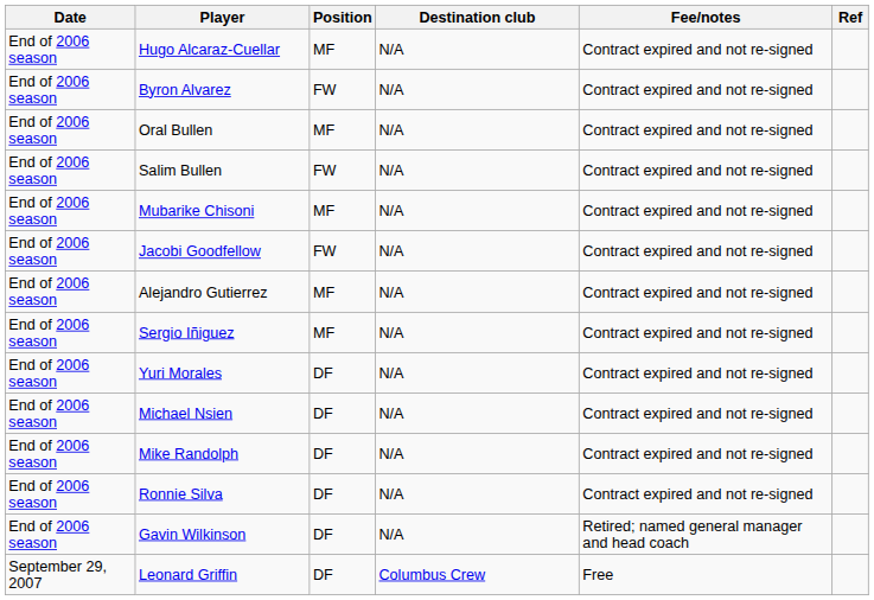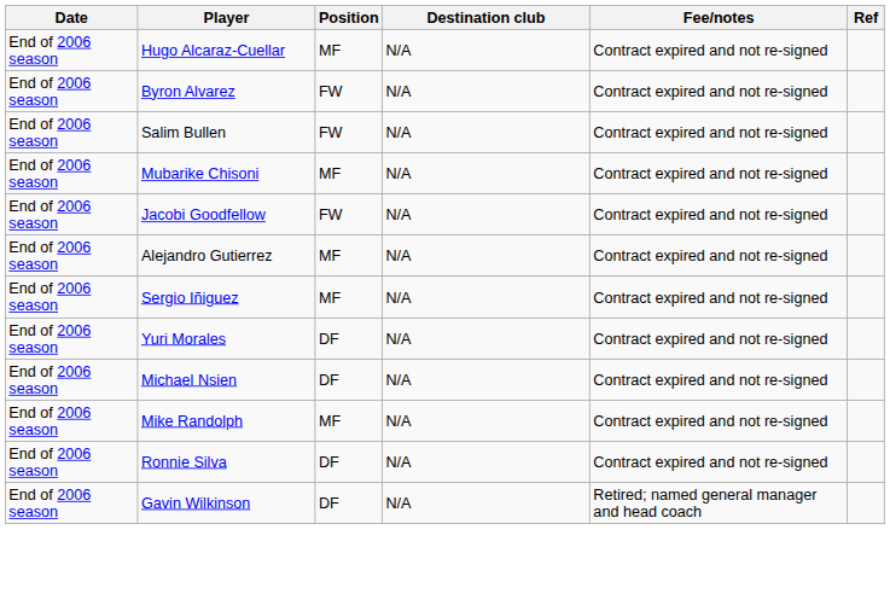- row: End of 2006 season | Oral Bullen | MF | N/A | Contract expired and not re-signed
Mike Randolph | Position: DF -> MF
- row: September 29, 2007 | Leonard Griffin | DF | Columbus Crew | Free
